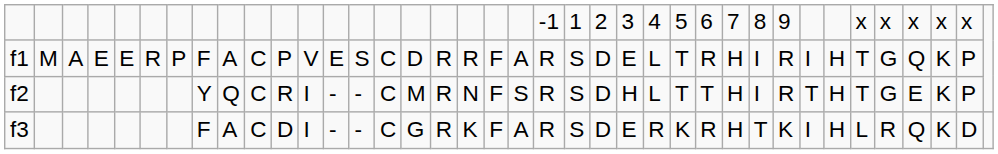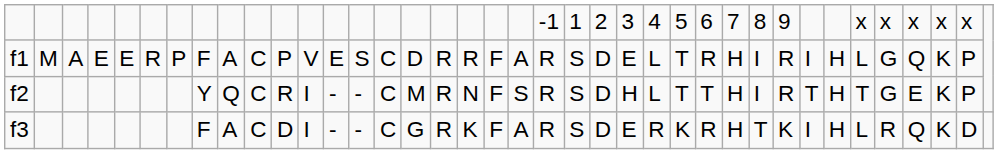f1 | column 33: T -> L
